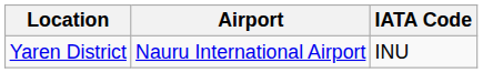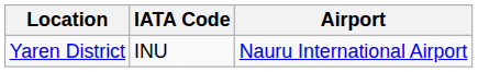columns swapped: Airport <-> IATA Code
